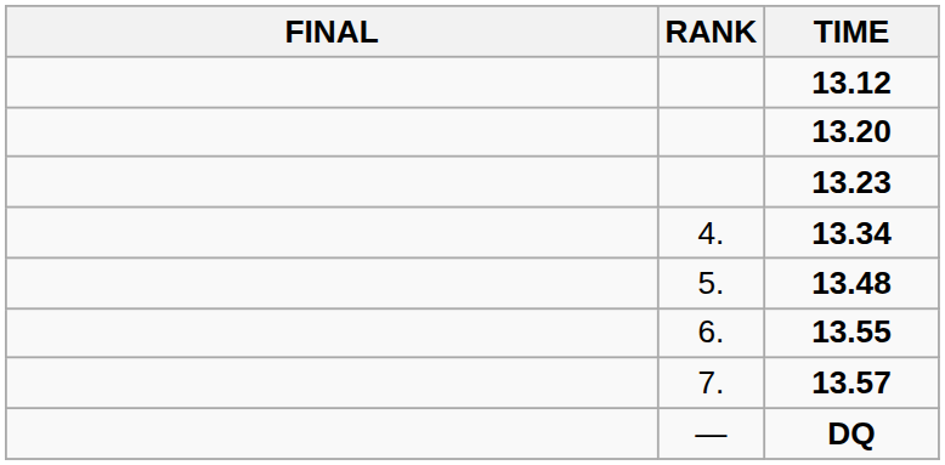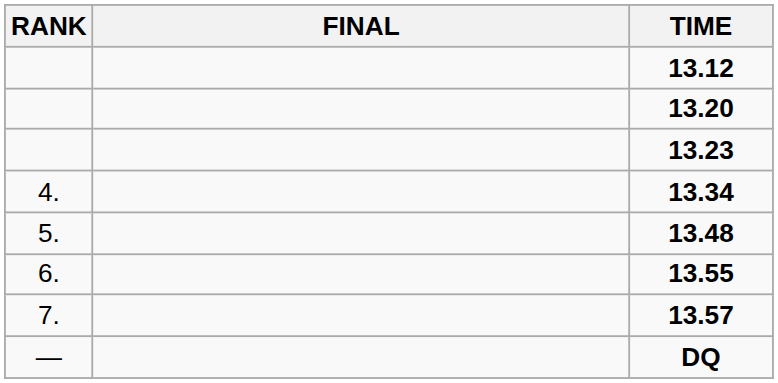columns swapped: RANK <-> FINAL
